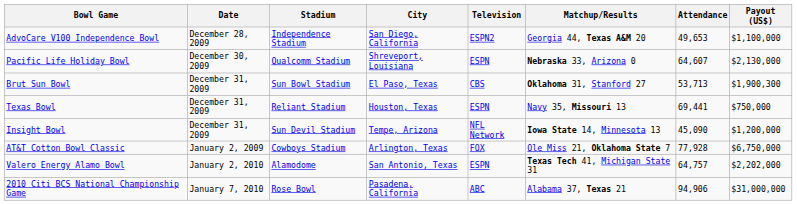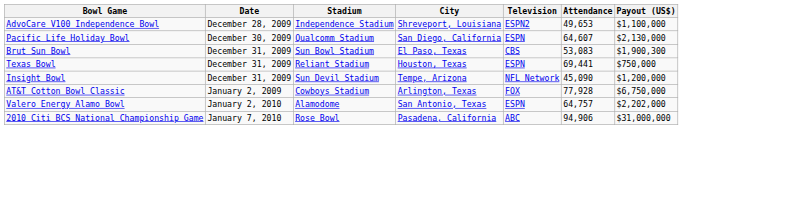- column: Matchup/Results | Georgia 44, Texas A&M 20 | Nebraska 33, Arizona 0 | Oklahoma 31, Stanford 27 | Navy 35, Missouri 13 | Iowa State 14, Minnesota 13 | Ole Miss 21, Oklahoma State 7 | Texas Tech 41, Michigan State 31 | Alabama 37, Texas 21
AdvoCare V100 Independence Bowl | City: San Diego, California -> Shreveport, Louisiana
Pacific Life Holiday Bowl | City: Shreveport, Louisiana -> San Diego, California
Brut Sun Bowl | Attendance: 53,713 -> 53,083
